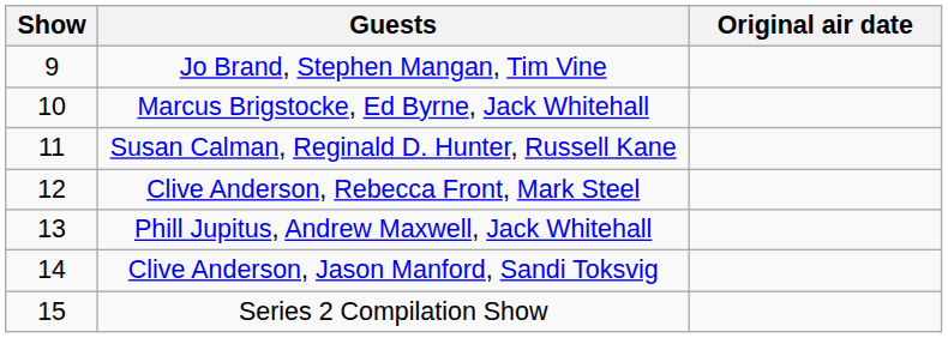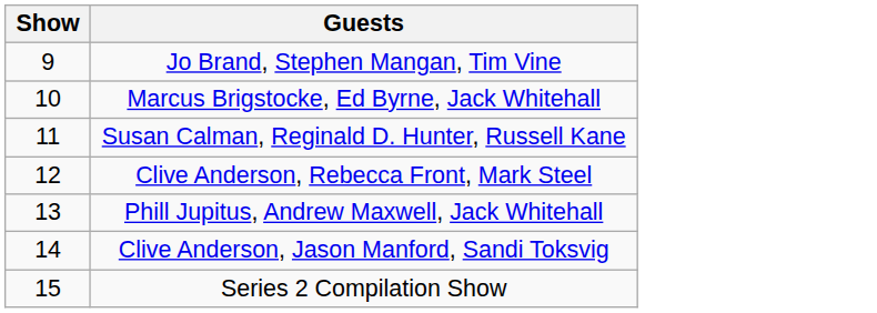- column: Original air date
